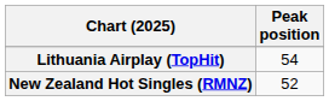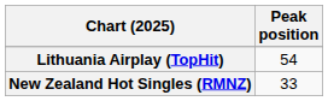New Zealand Hot Singles (RMNZ) | Peak position: 52 -> 33
